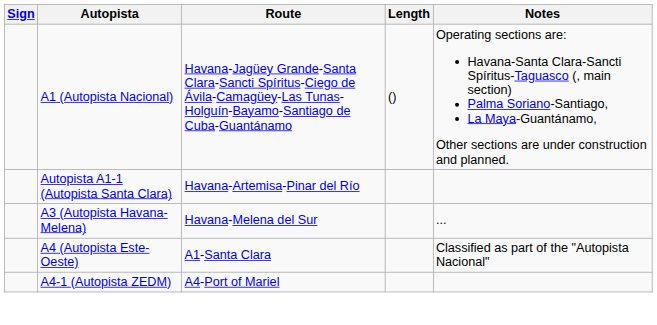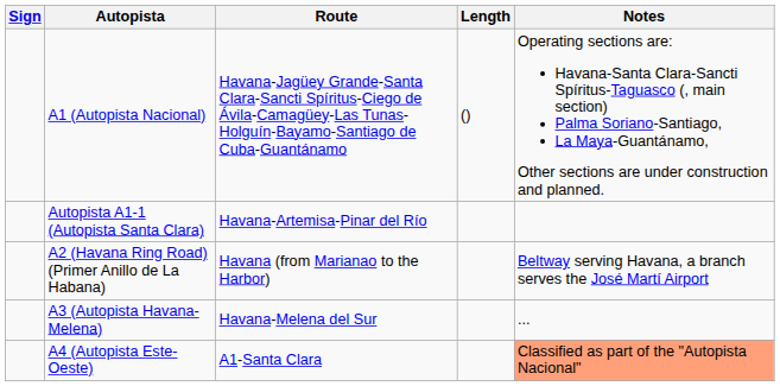+ row: A2 (Havana Ring Road) (Primer Anillo de La Habana) | Havana (from Marianao to the Harbor) | Beltway serving Havana, a branch serves the José Martí Airport
A4 (Autopista Este-Oeste) | Notes: no background -> lightsalmon background
- row: A4-1 (Autopista ZEDM) | A4-Port of Mariel
